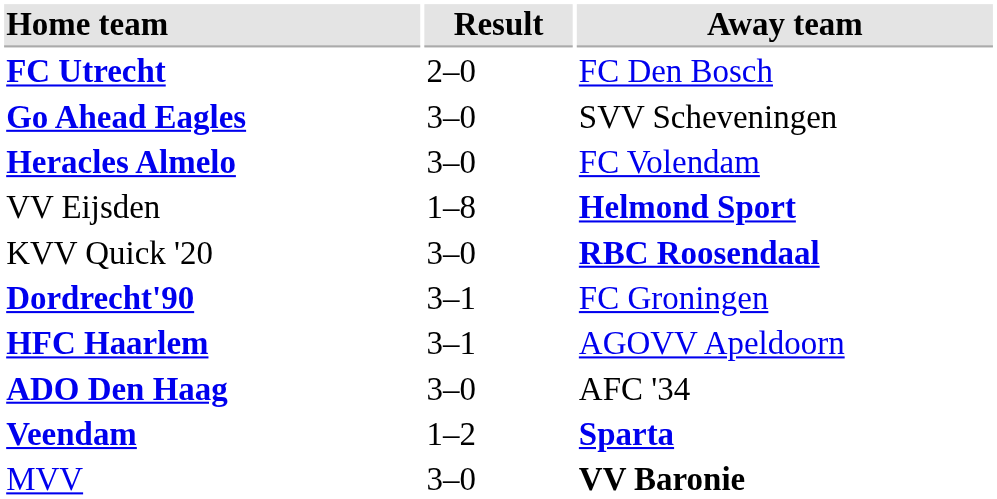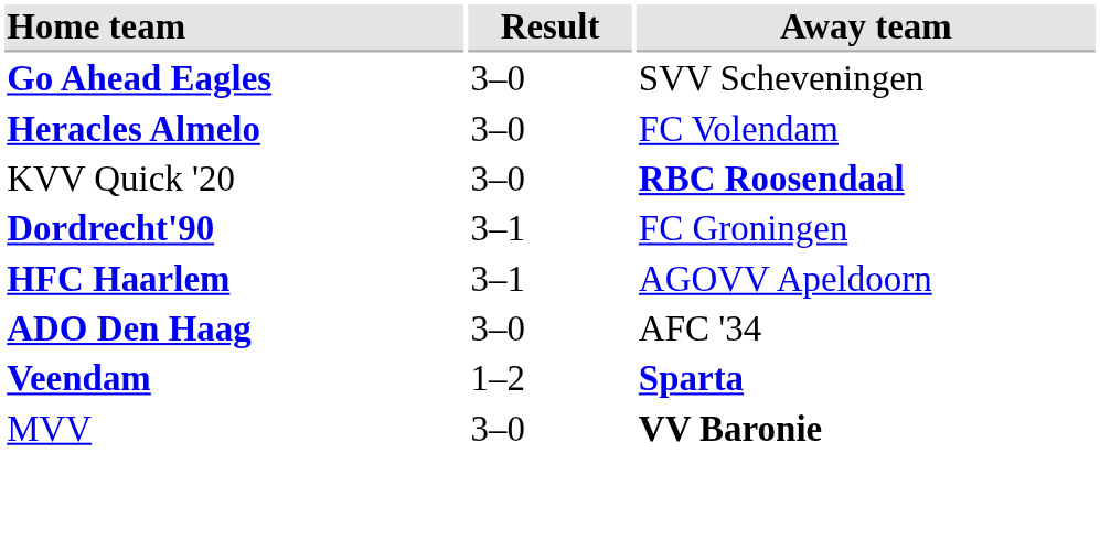- row: FC Utrecht | 2–0 | FC Den Bosch
- row: VV Eijsden | 1–8 | Helmond Sport
